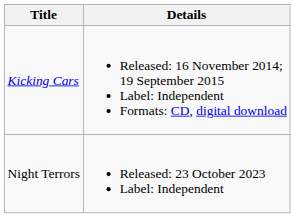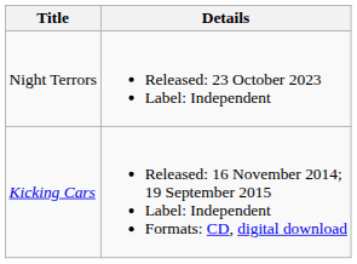rows swapped: Kicking Cars <-> Night Terrors
